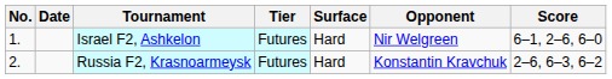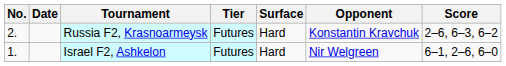rows swapped: Israel F2, Ashkelon <-> Russia F2, Krasnoarmeysk
